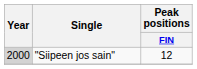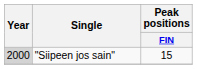"Siipeen jos sain" | Peak positions / FIN: 12 -> 15
